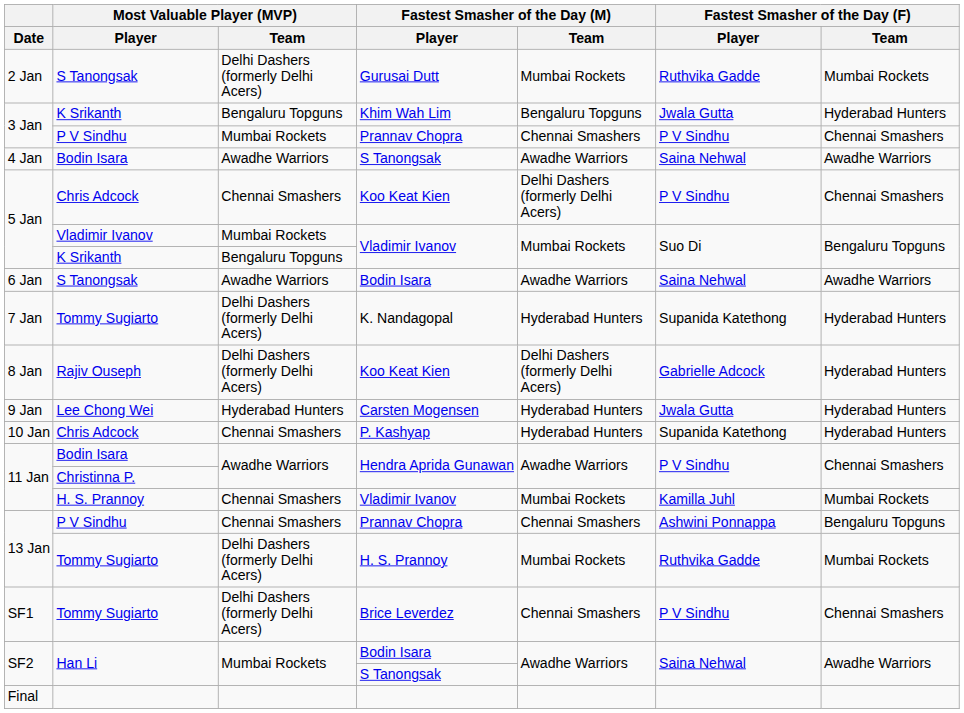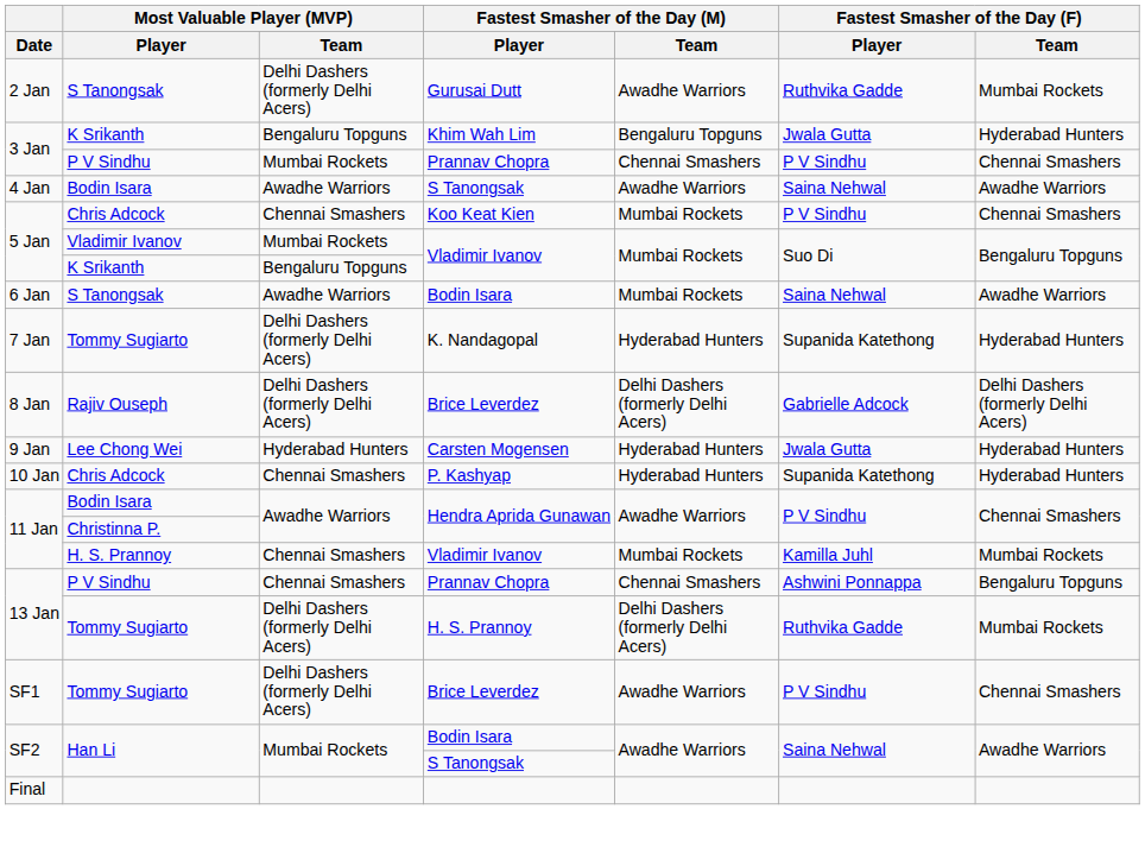2 Jan | Fastest Smasher of the Day (M) / Team: Mumbai Rockets -> Awadhe Warriors
5 Jan / Chris Adcock | Fastest Smasher of the Day (M) / Team: Delhi Dashers (formerly Delhi Acers) -> Mumbai Rockets
6 Jan | Fastest Smasher of the Day (M) / Team: Awadhe Warriors -> Mumbai Rockets
8 Jan | Fastest Smasher of the Day (M) / Player: Koo Keat Kien -> Brice Leverdez
8 Jan | Fastest Smasher of the Day (F) / Team: Hyderabad Hunters -> Delhi Dashers (formerly Delhi Acers)
13 Jan / Tommy Sugiarto | Fastest Smasher of the Day (M) / Team: Mumbai Rockets -> Delhi Dashers (formerly Delhi Acers)
SF1 | Fastest Smasher of the Day (M) / Team: Chennai Smashers -> Awadhe Warriors
